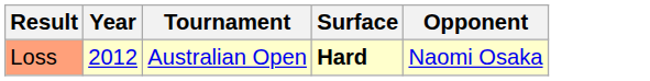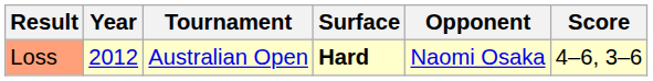+ column: Score | 4–6, 3–6
